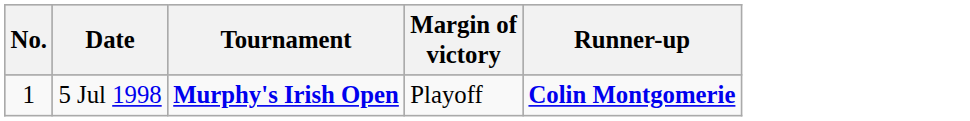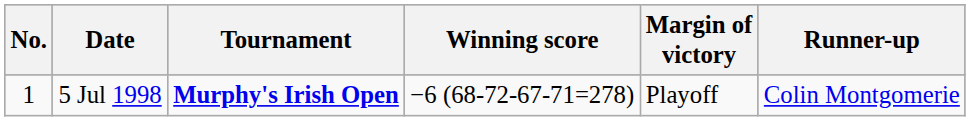+ column: Winning score | −6 (68-72-67-71=278)
5 Jul 1998 | Runner-up: bold -> normal
